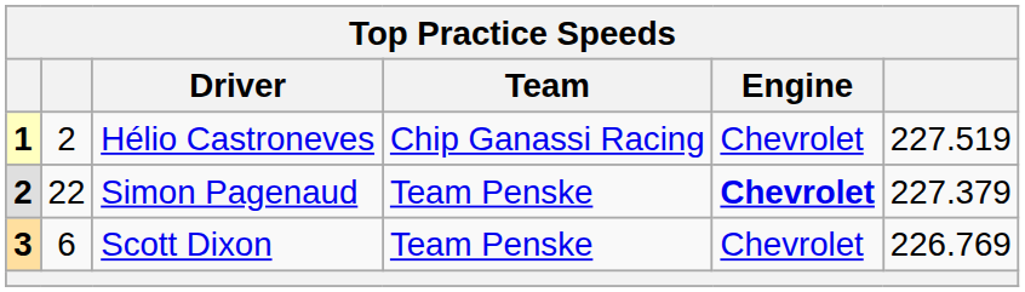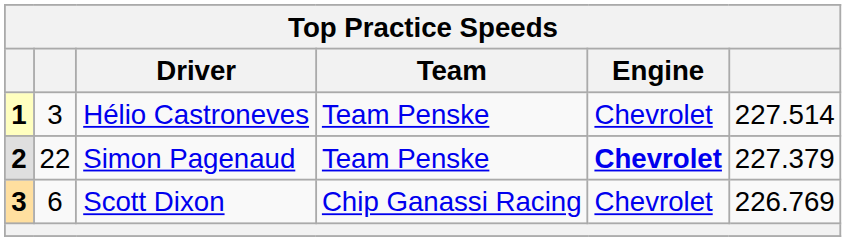Hélio Castroneves | column 2: 2 -> 3
Hélio Castroneves | Team: Chip Ganassi Racing -> Team Penske
Hélio Castroneves | column 6: 227.519 -> 227.514
Scott Dixon | Team: Team Penske -> Chip Ganassi Racing
